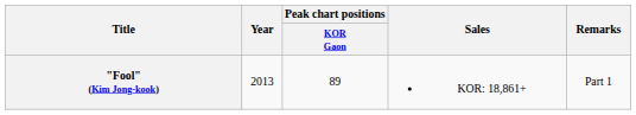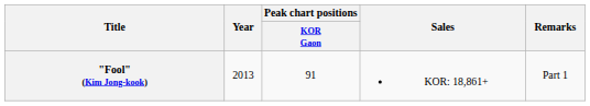"Fool" (Kim Jong-kook) | Peak chart positions / KOR Gaon: 89 -> 91
